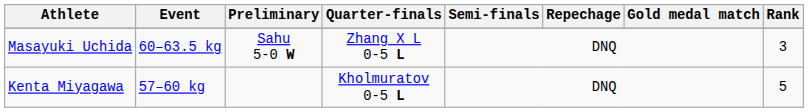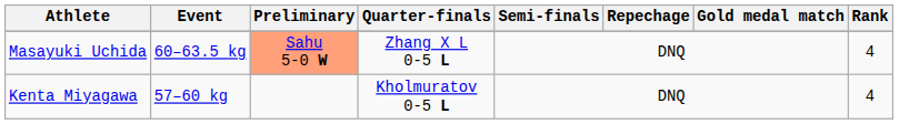Masayuki Uchida | Preliminary: no background -> lightsalmon background
Masayuki Uchida | Rank: 3 -> 4
Kenta Miyagawa | Rank: 5 -> 4
